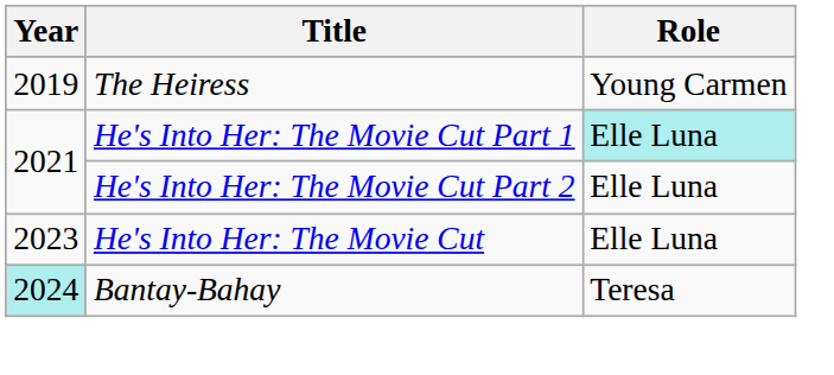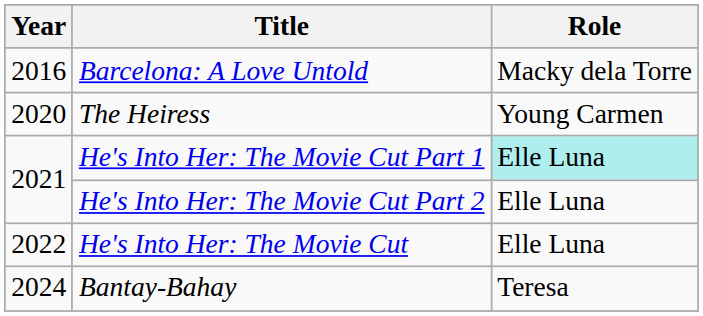+ row: 2016 | Barcelona: A Love Untold | Macky dela Torre
The Heiress | Year: 2019 -> 2020
He's Into Her: The Movie Cut | Year: 2023 -> 2022
Bantay-Bahay | Year: paleturquoise background -> no background
